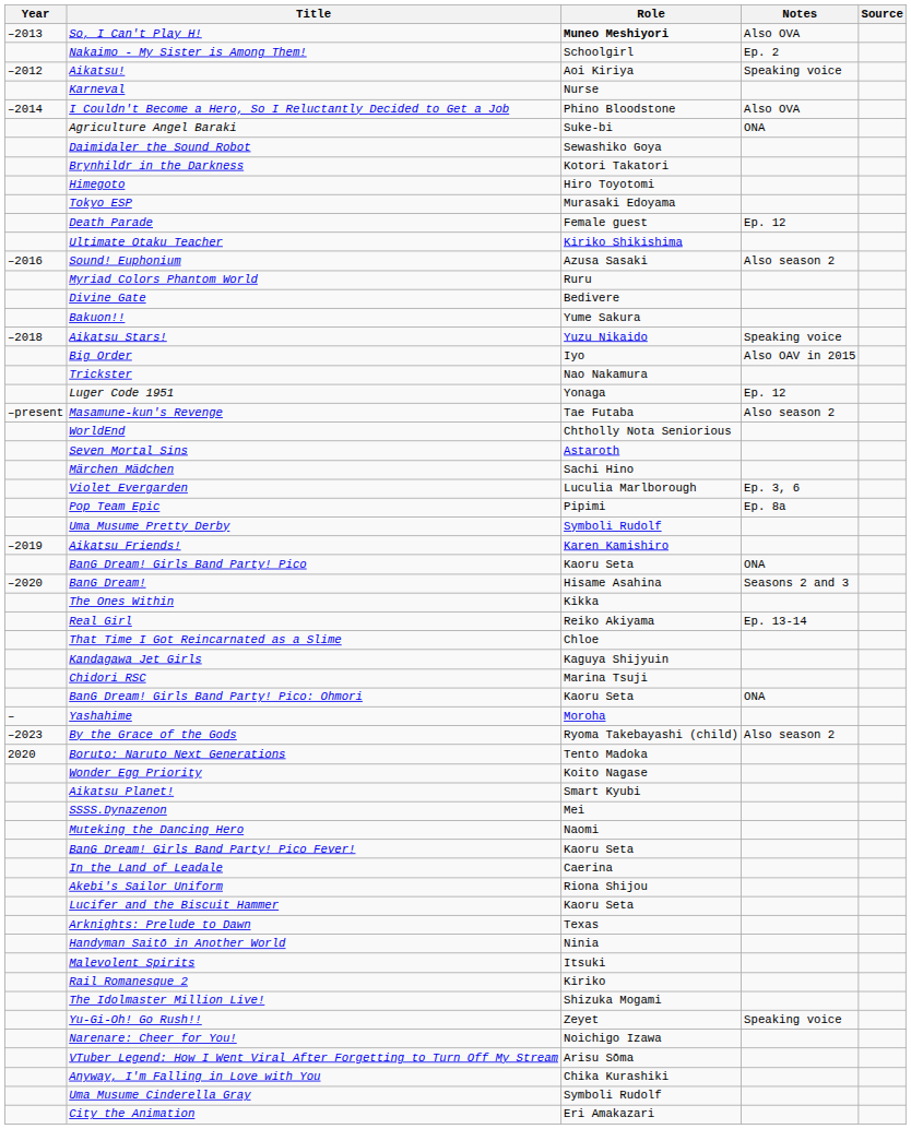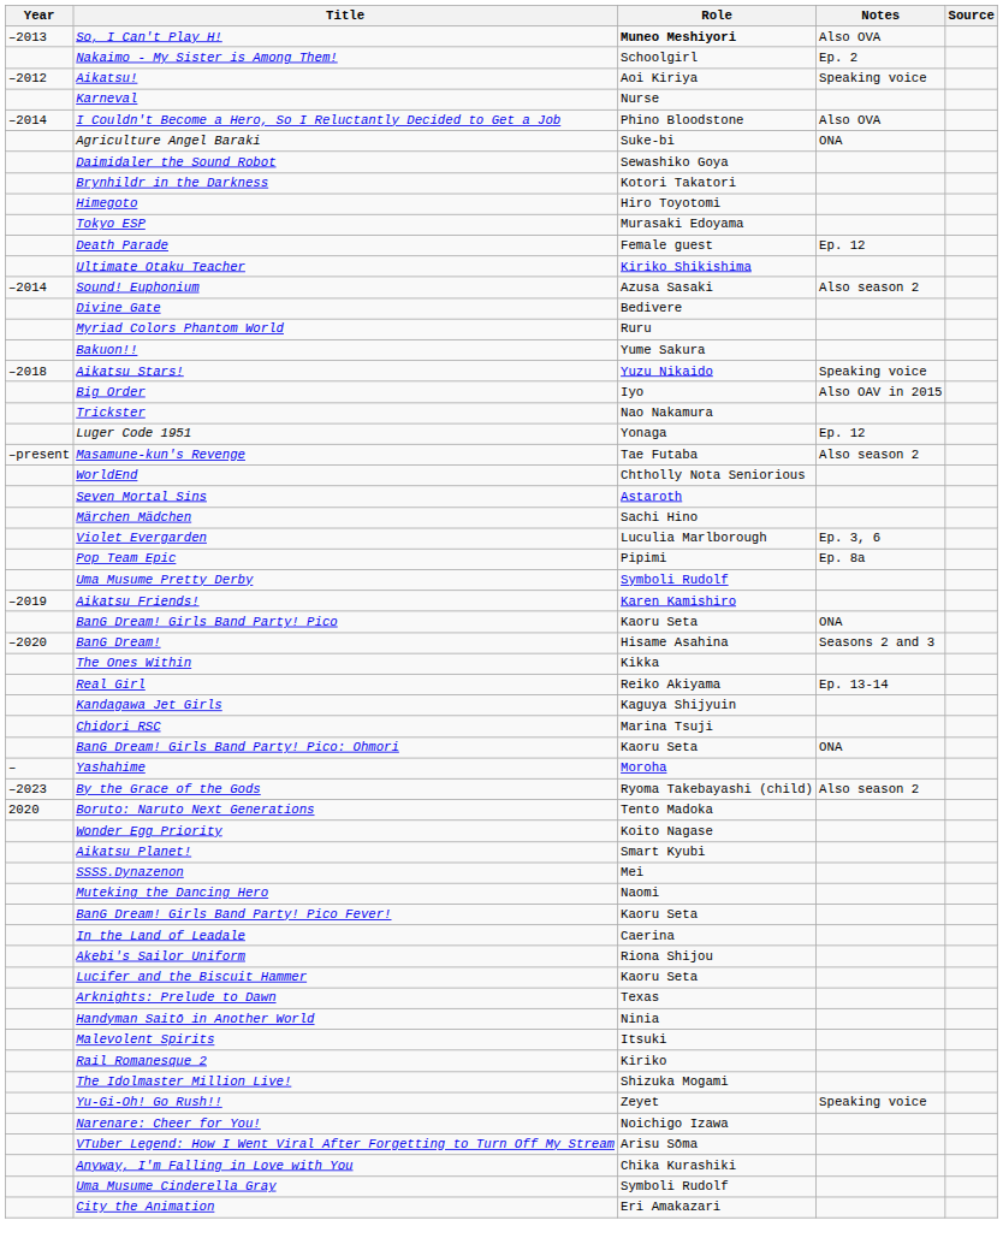Sound! Euphonium | Year: –2016 -> –2014
rows swapped: Myriad Colors Phantom World <-> Divine Gate
- row: That Time I Got Reincarnated as a Slime | Chloe
